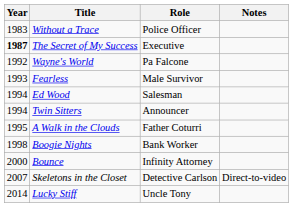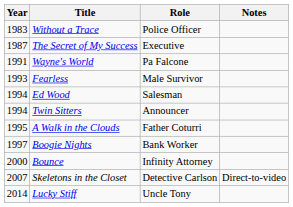The Secret of My Success | Year: bold -> normal
Wayne's World | Year: 1992 -> 1991
Boogie Nights | Year: 1998 -> 1997
